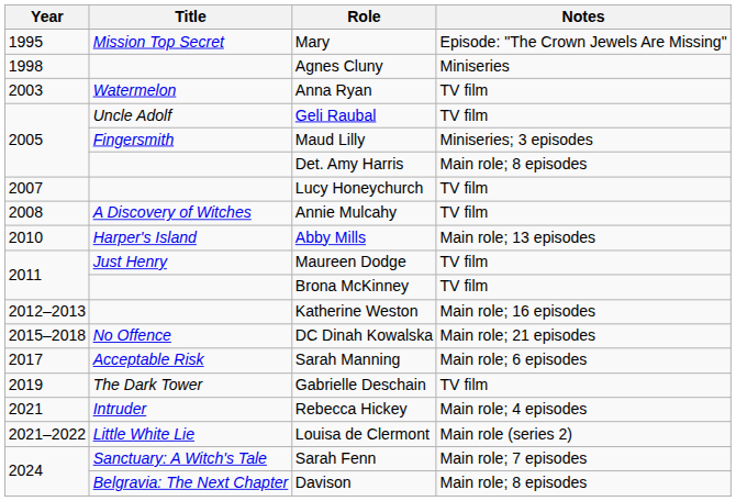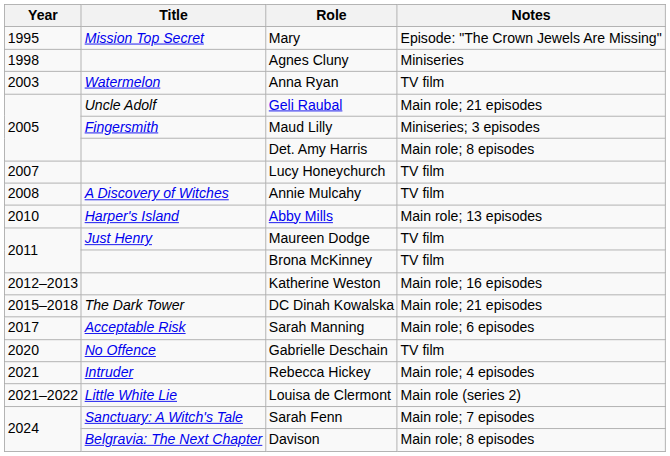Geli Raubal | Notes: TV film -> Main role; 21 episodes
DC Dinah Kowalska | Title: No Offence -> The Dark Tower
Gabrielle Deschain | Year: 2019 -> 2020
Gabrielle Deschain | Title: The Dark Tower -> No Offence
